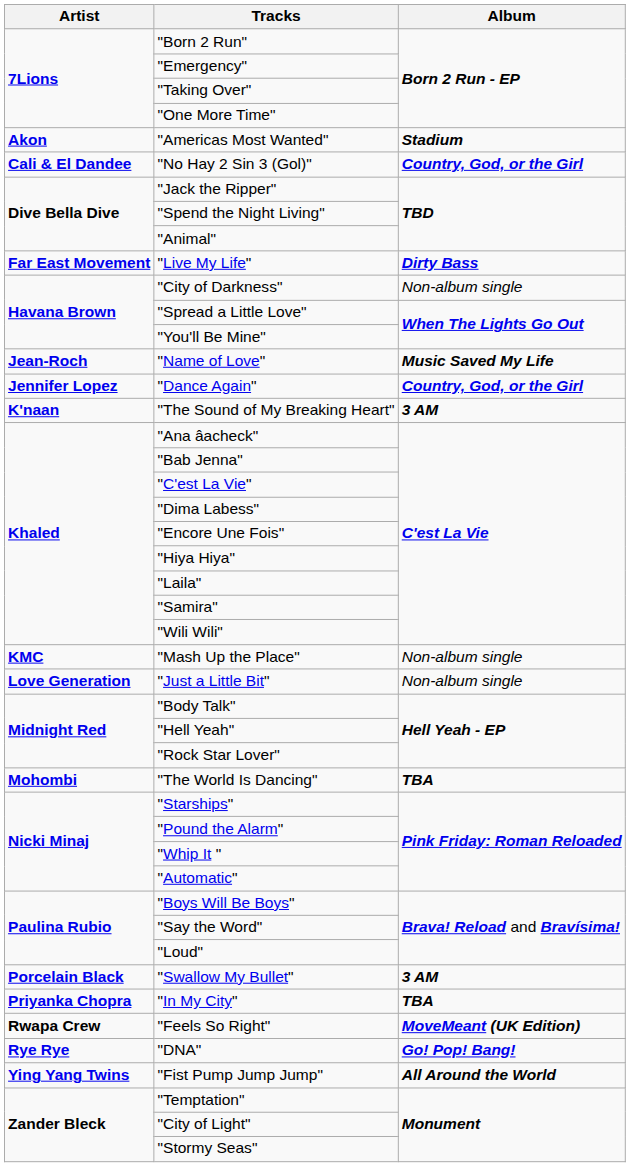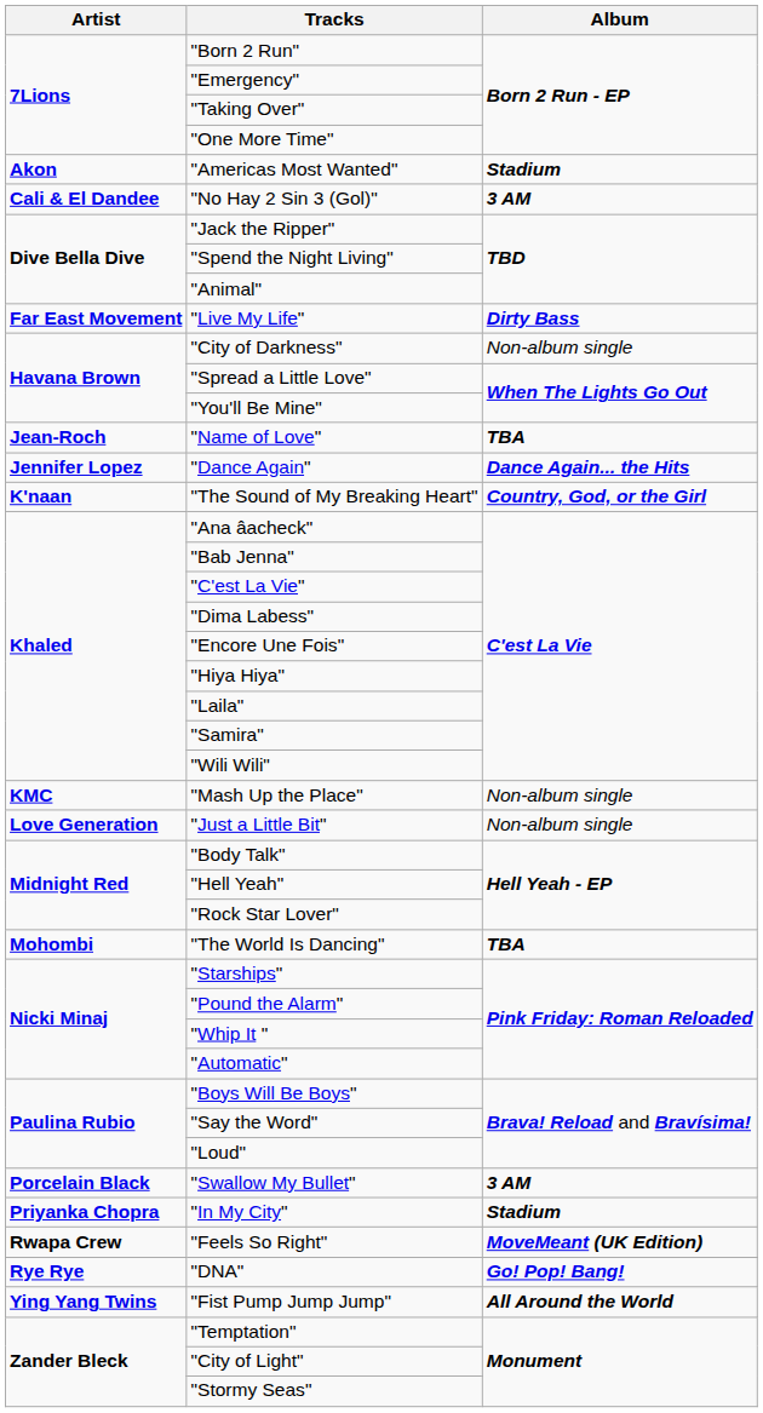"No Hay 2 Sin 3 (Gol)" | Album: Country, God, or the Girl -> 3 AM
"Name of Love" | Album: Music Saved My Life -> TBA
"Dance Again" | Album: Country, God, or the Girl -> Dance Again... the Hits
"The Sound of My Breaking Heart" | Album: 3 AM -> Country, God, or the Girl
"In My City" | Album: TBA -> Stadium
